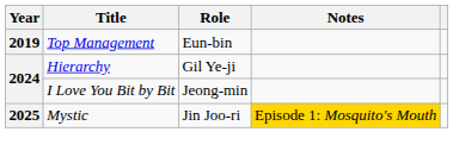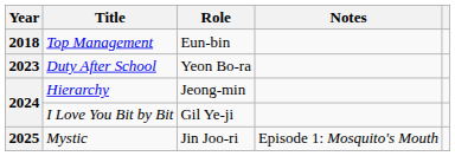Top Management | Year: 2019 -> 2018
+ row: 2023 | Duty After School | Yeon Bo-ra
Hierarchy | Role: Gil Ye-ji -> Jeong-min
I Love You Bit by Bit | Role: Jeong-min -> Gil Ye-ji
Mystic | Notes: gold background -> no background
